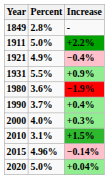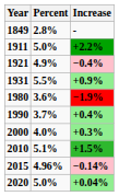2010 | Percent: 3.1% -> 5.1%
